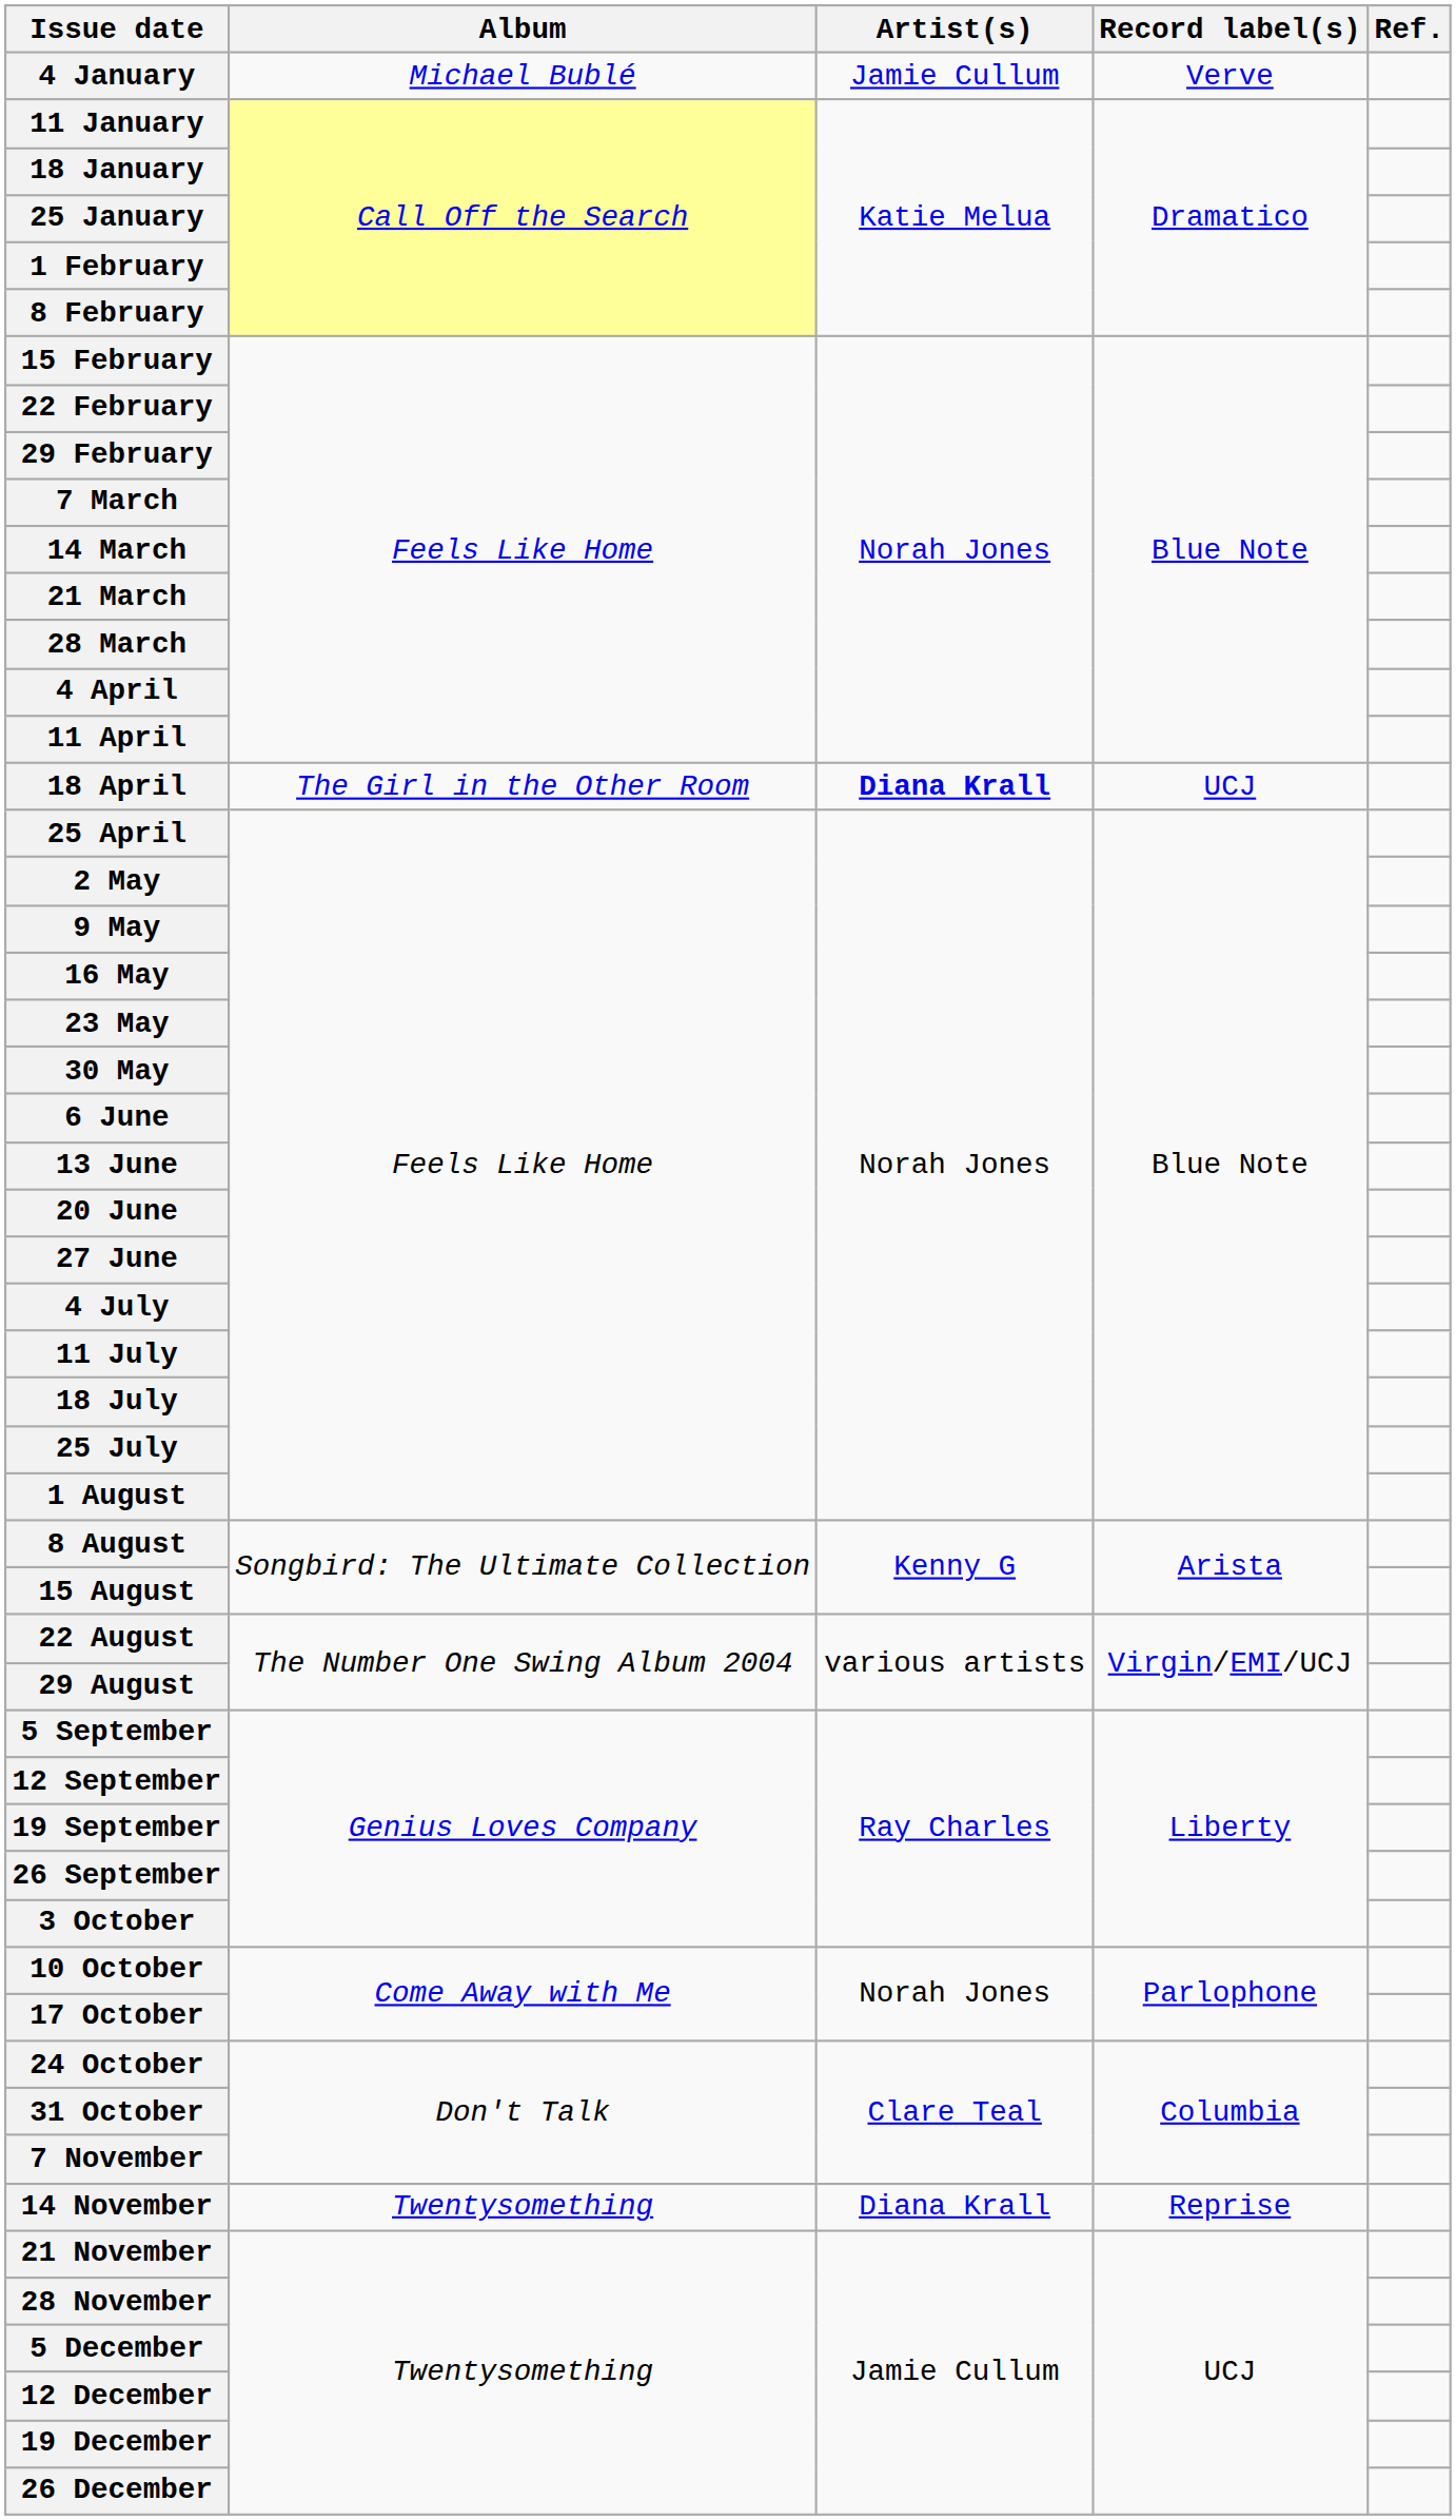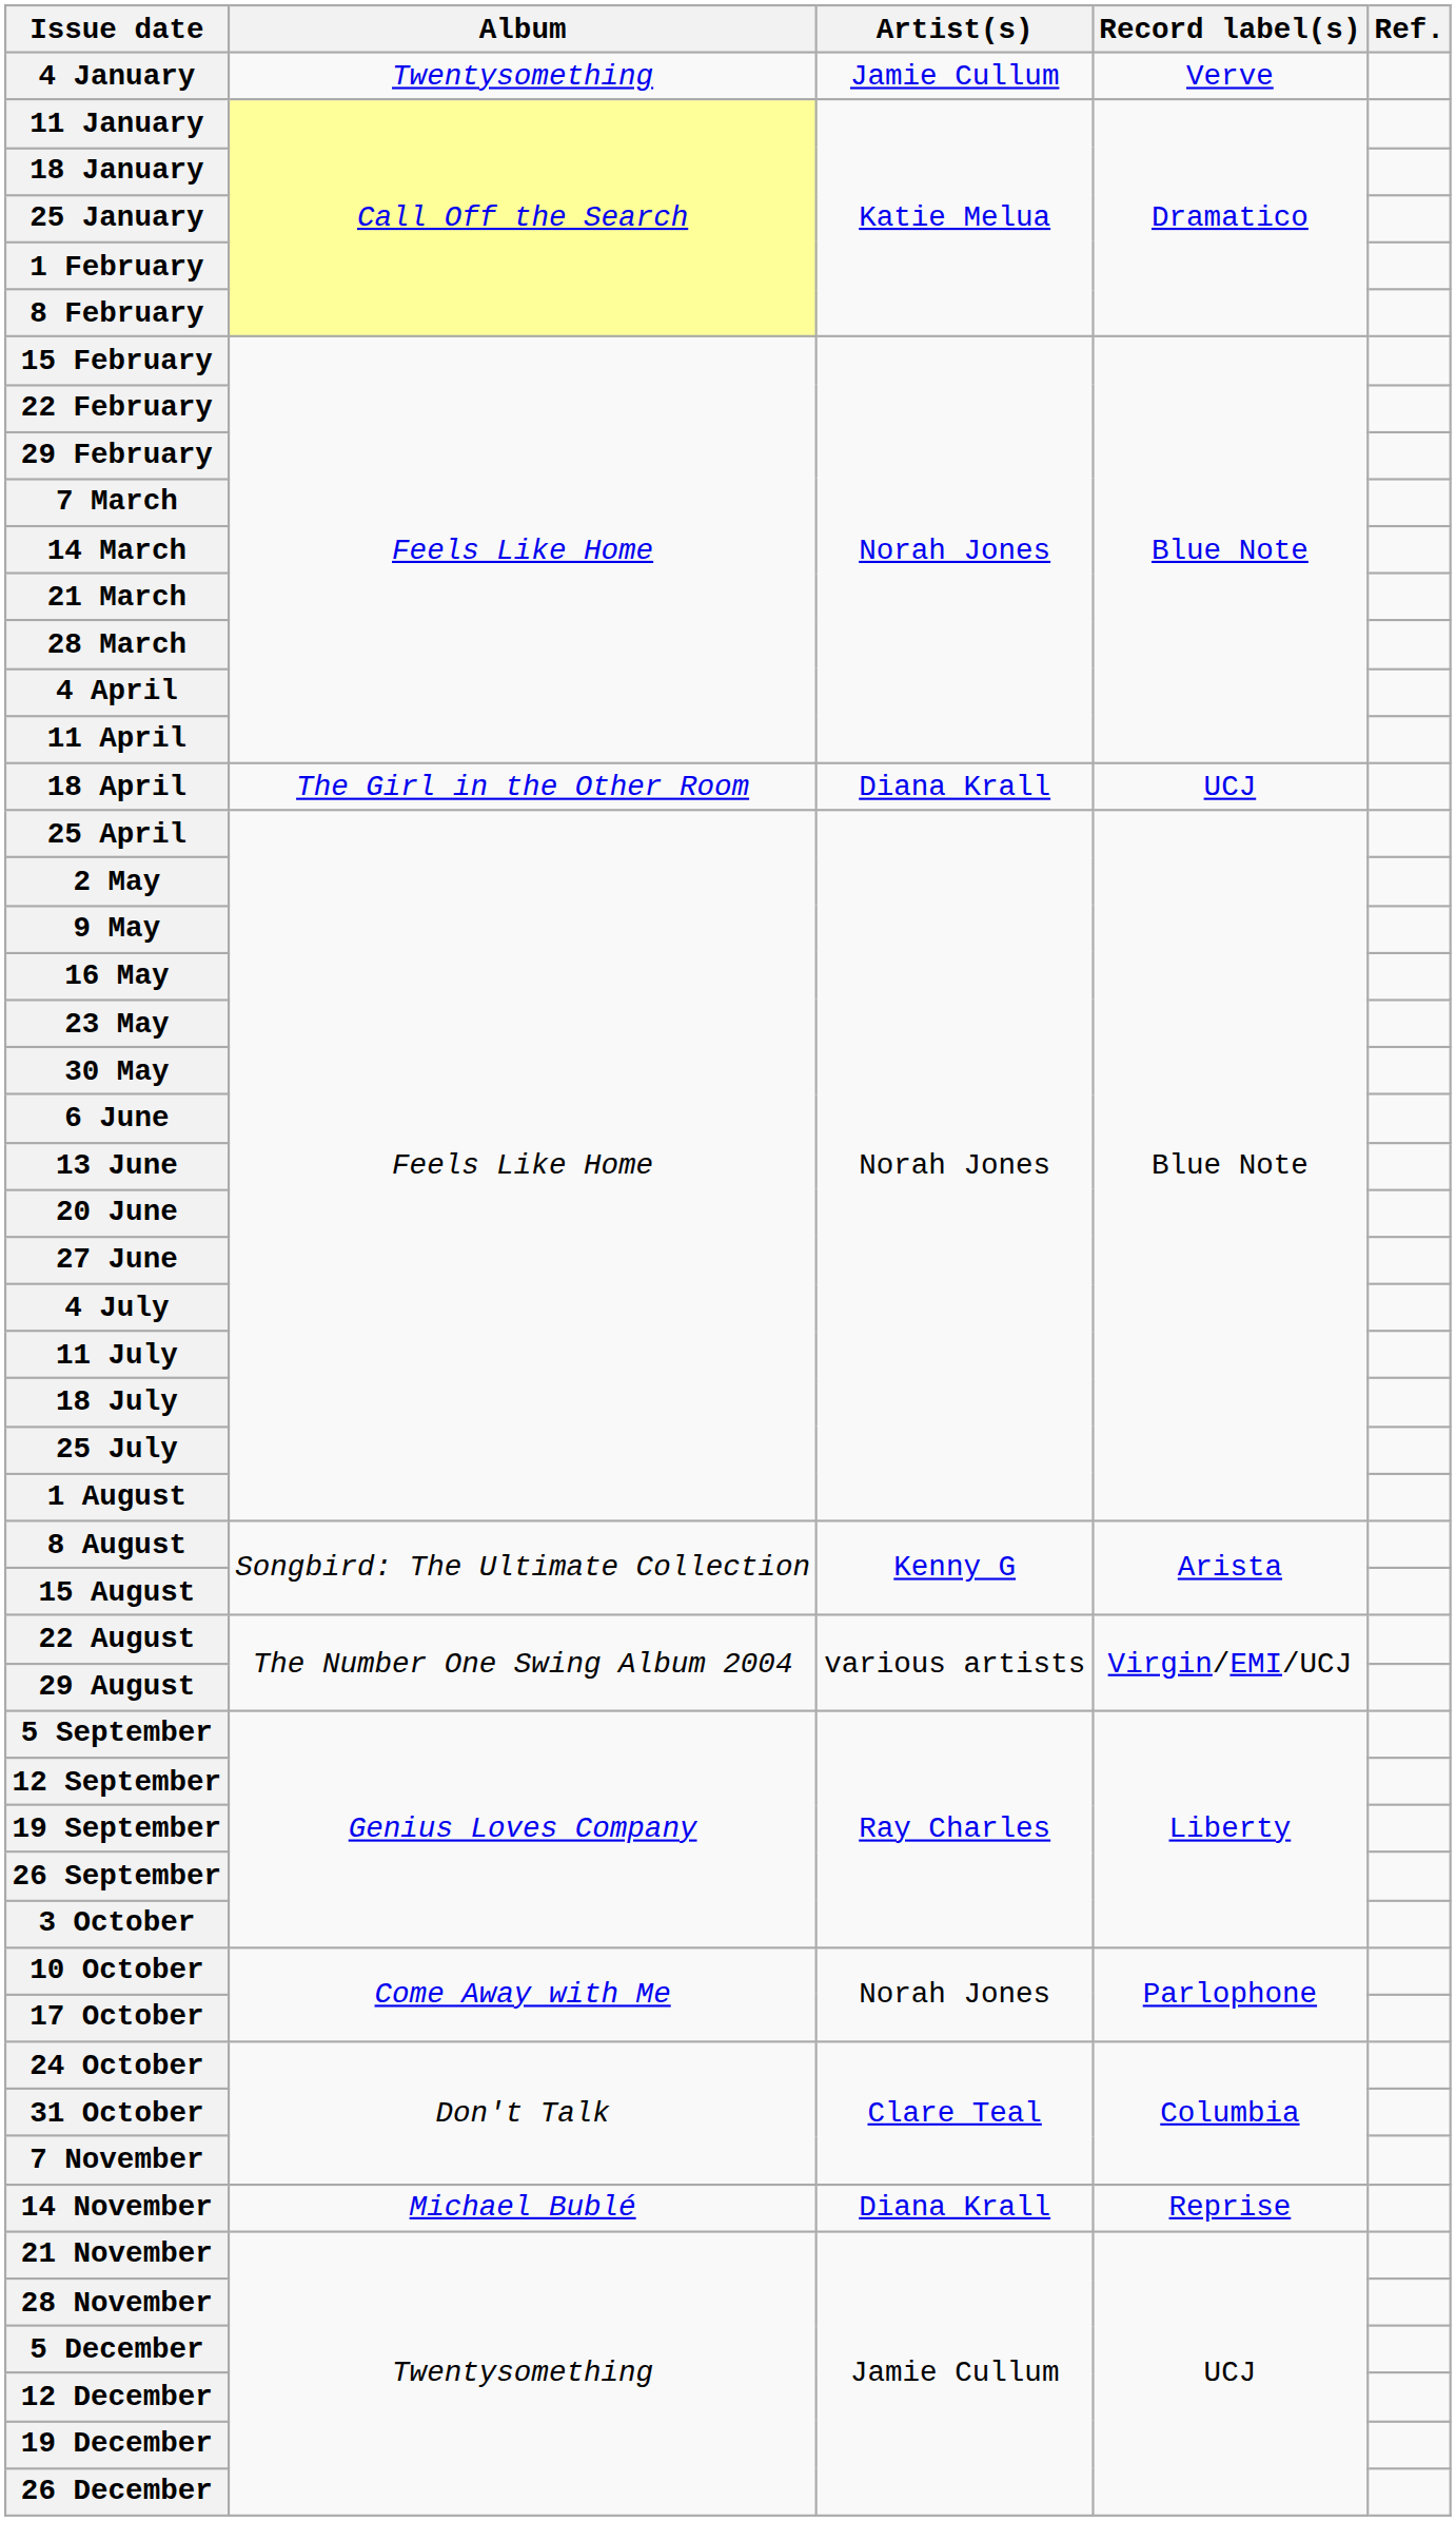4 January | Album: Michael Bublé -> Twentysomething
18 April | Artist(s): bold -> normal
14 November | Album: Twentysomething -> Michael Bublé
